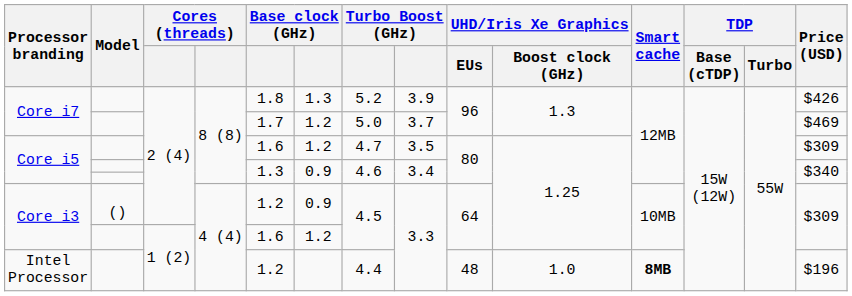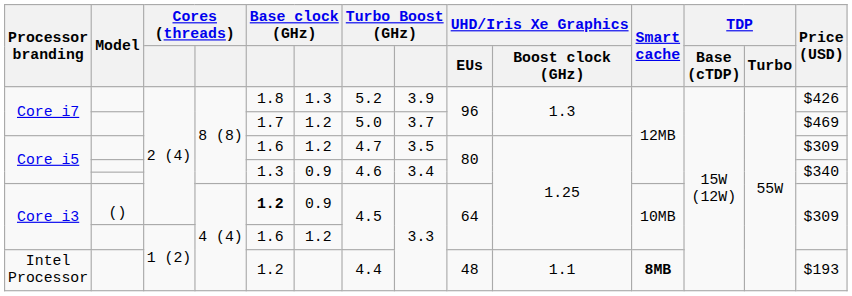Core i3 / () | column 5: normal -> bold
Intel Processor | UHD/Iris Xe Graphics / Boost clock (GHz): 1.0 -> 1.1
Intel Processor | Price (USD): $196 -> $193
